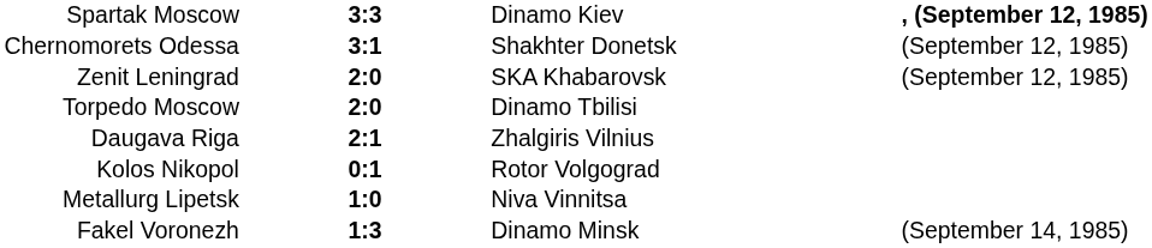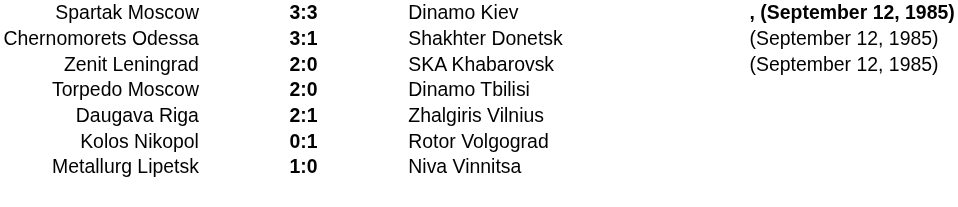- row: Fakel Voronezh | 1:3 | Dinamo Minsk | (September 14, 1985)
